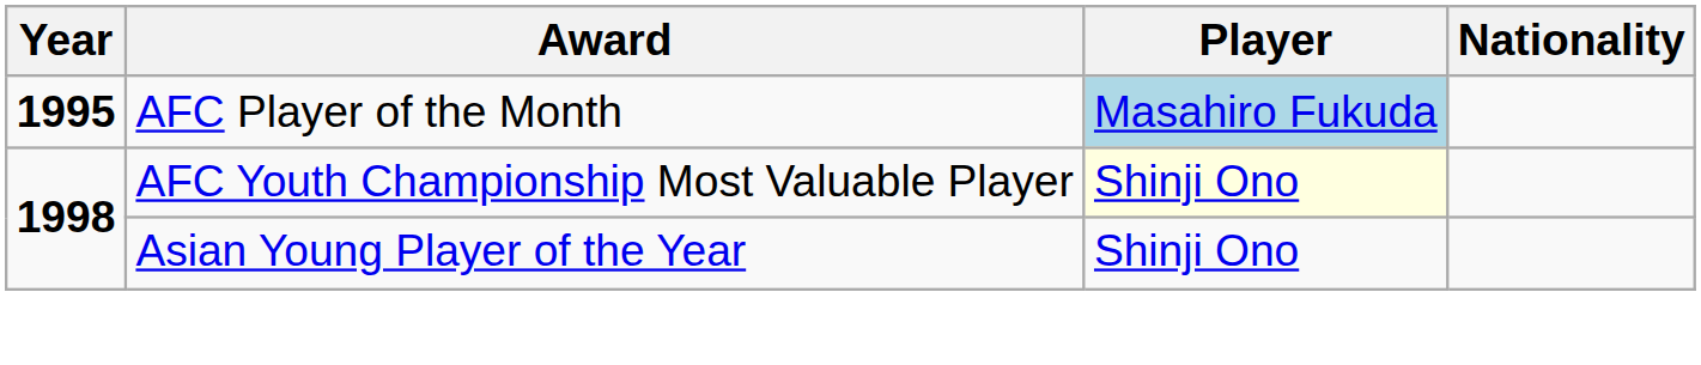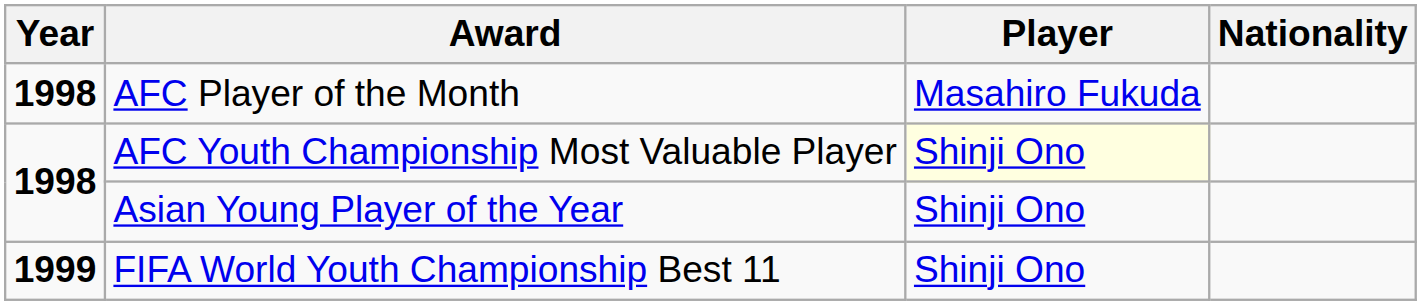AFC Player of the Month | Year: 1995 -> 1998
AFC Player of the Month | Player: lightblue background -> no background
+ row: 1999 | FIFA World Youth Championship Best 11 | Shinji Ono
